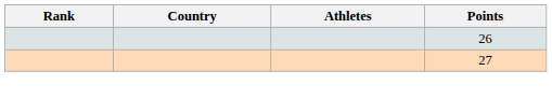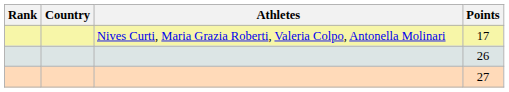+ row: Nives Curti, Maria Grazia Roberti, Valeria Colpo, Antonella Molinari | 17
